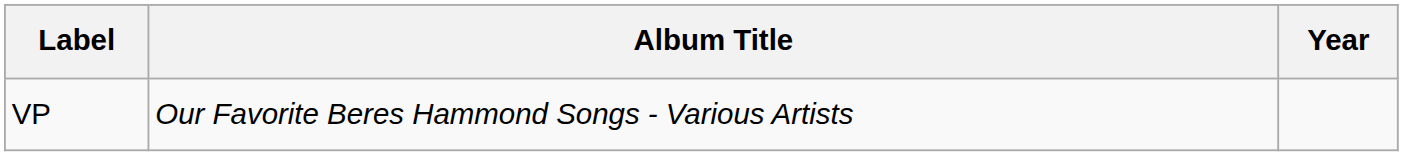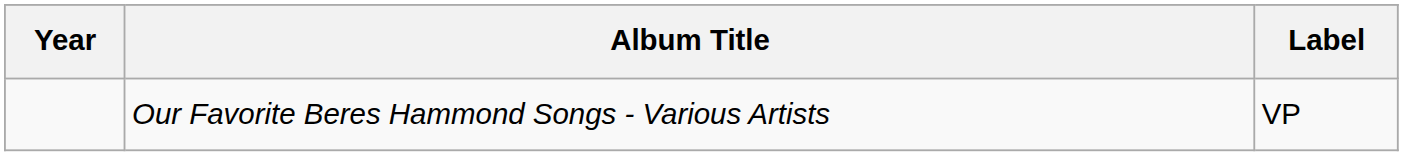columns swapped: Year <-> Label
